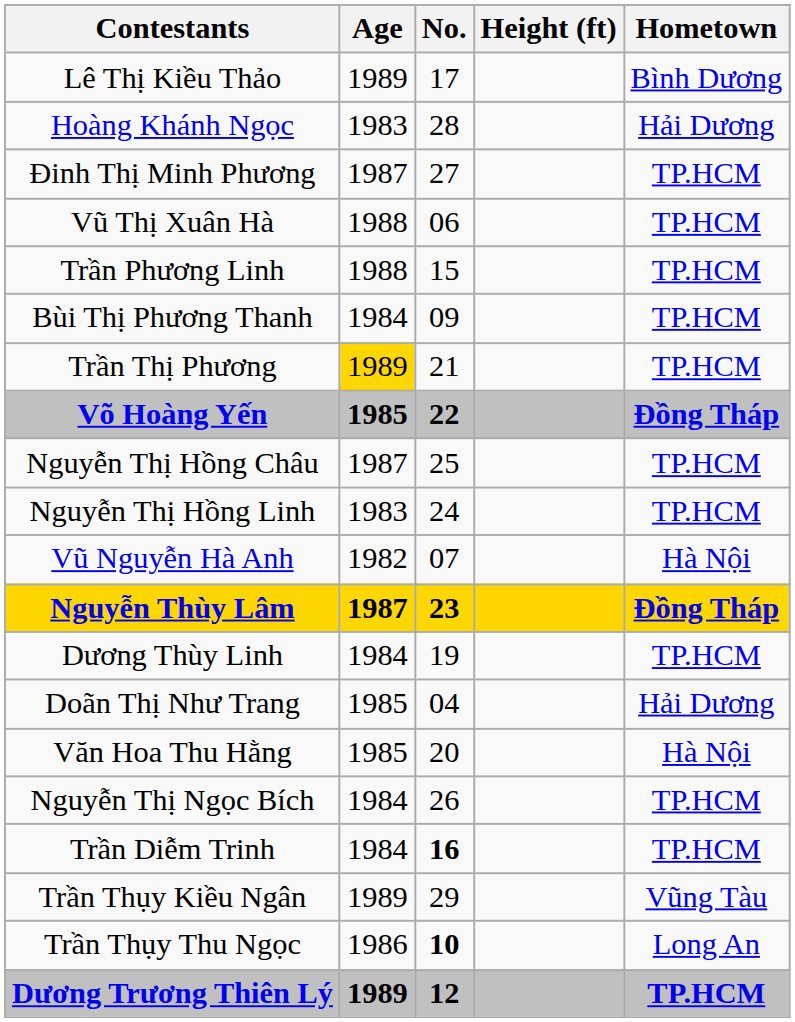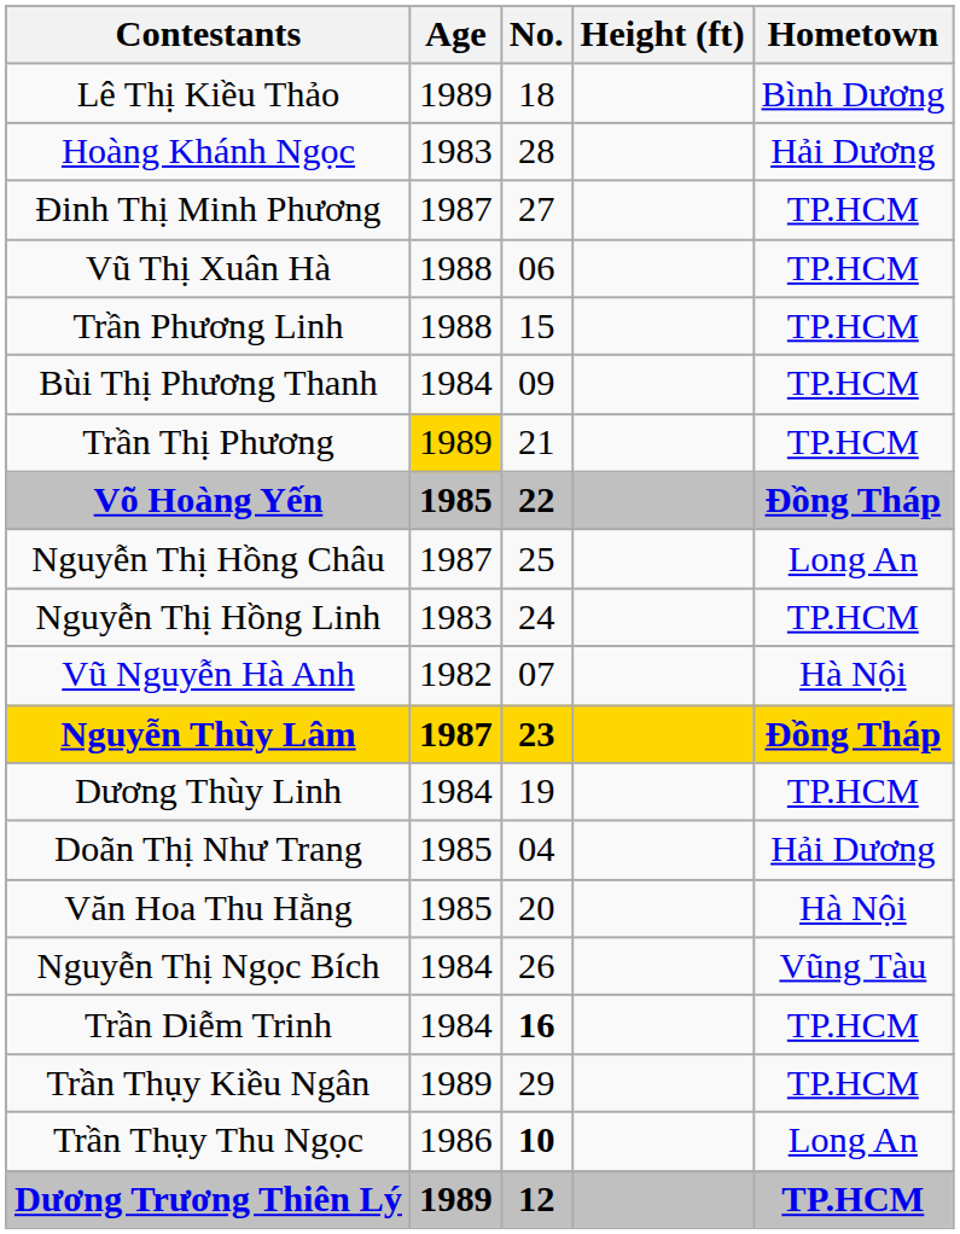Lê Thị Kiều Thảo | No.: 17 -> 18
Nguyễn Thị Hồng Châu | Hometown: TP.HCM -> Long An
Nguyễn Thị Ngọc Bích | Hometown: TP.HCM -> Vũng Tàu
Trần Thụy Kiều Ngân | Hometown: Vũng Tàu -> TP.HCM
